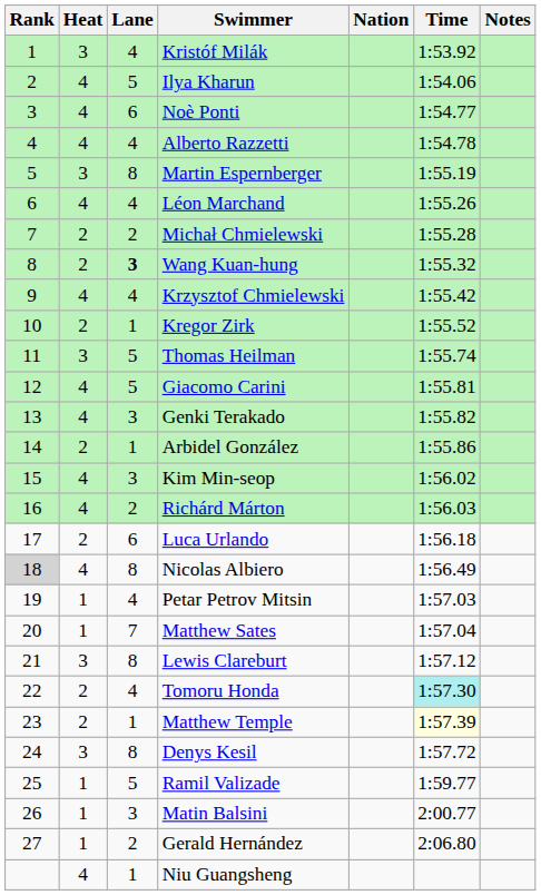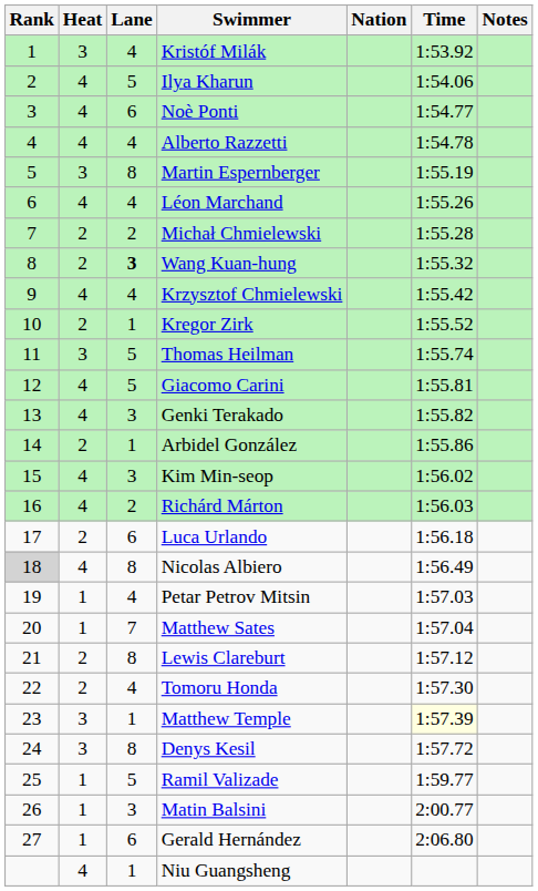Lewis Clareburt | Heat: 3 -> 2
Tomoru Honda | Time: paleturquoise background -> no background
Matthew Temple | Heat: 2 -> 3
Gerald Hernández | Lane: 2 -> 6
